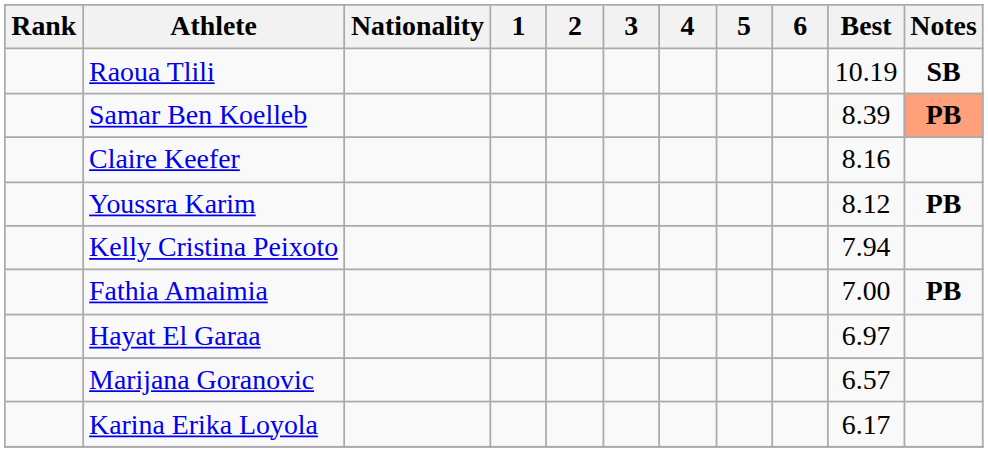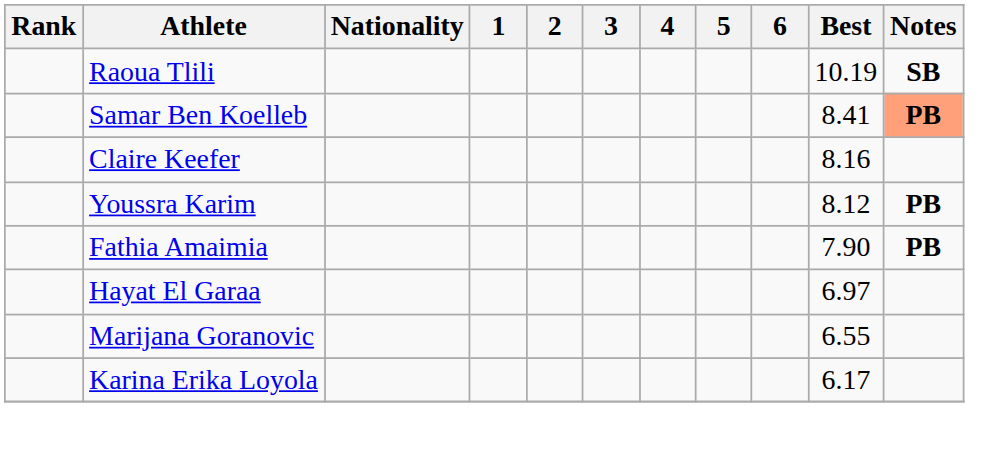Samar Ben Koelleb | Best: 8.39 -> 8.41
- row: Kelly Cristina Peixoto | 7.94
Fathia Amaimia | Best: 7.00 -> 7.90
Marijana Goranovic | Best: 6.57 -> 6.55
